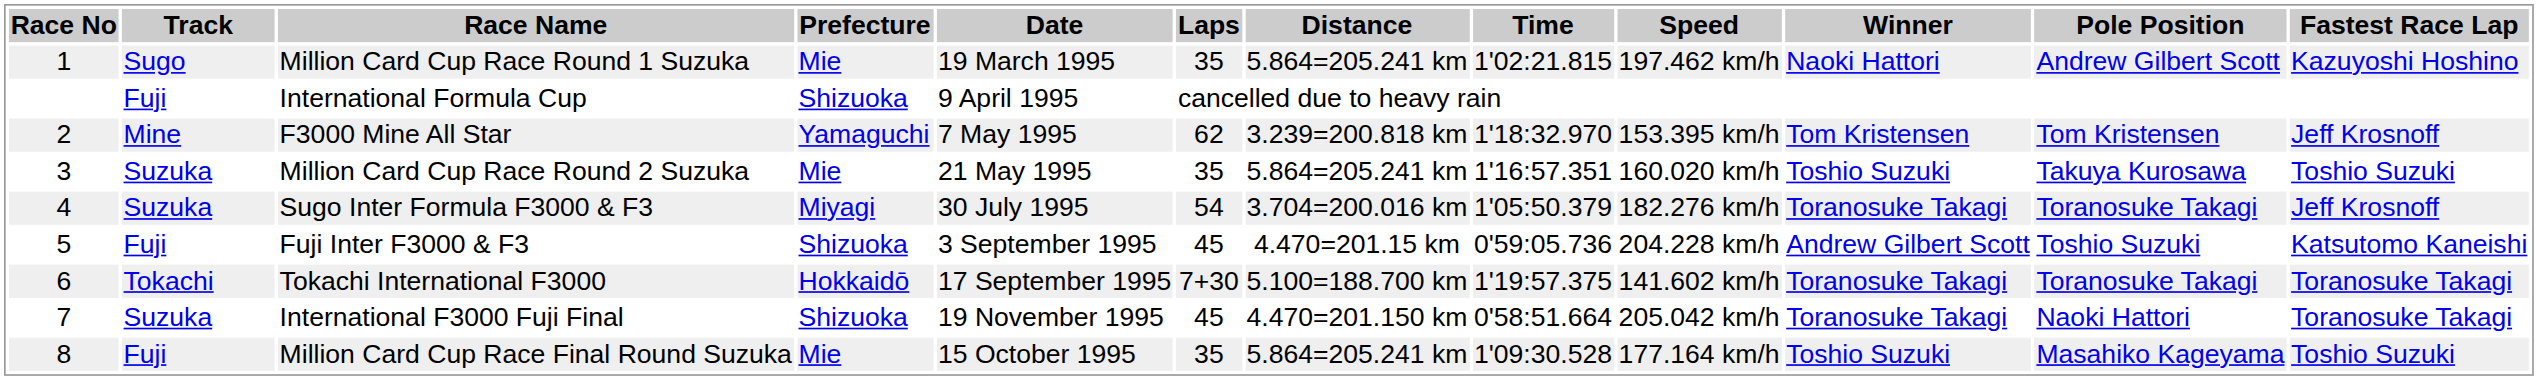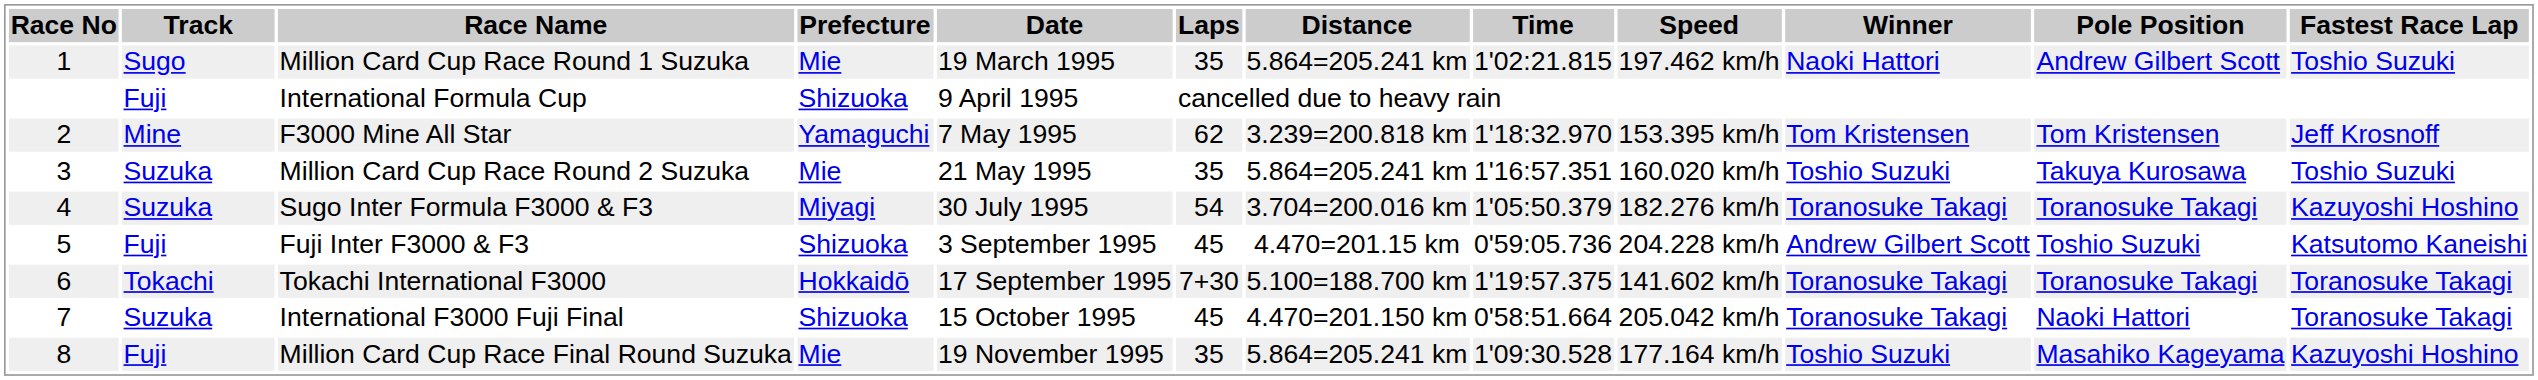Million Card Cup Race Round 1 Suzuka | Fastest Race Lap: Kazuyoshi Hoshino -> Toshio Suzuki
Sugo Inter Formula F3000 & F3 | Fastest Race Lap: Jeff Krosnoff -> Kazuyoshi Hoshino
International F3000 Fuji Final | Date: 19 November 1995 -> 15 October 1995
Million Card Cup Race Final Round Suzuka | Date: 15 October 1995 -> 19 November 1995
Million Card Cup Race Final Round Suzuka | Fastest Race Lap: Toshio Suzuki -> Kazuyoshi Hoshino
